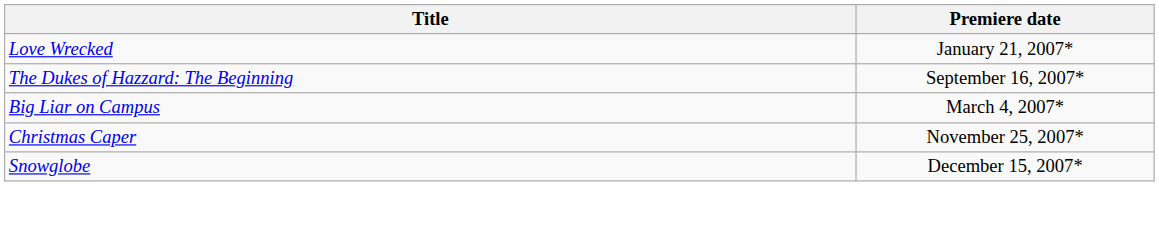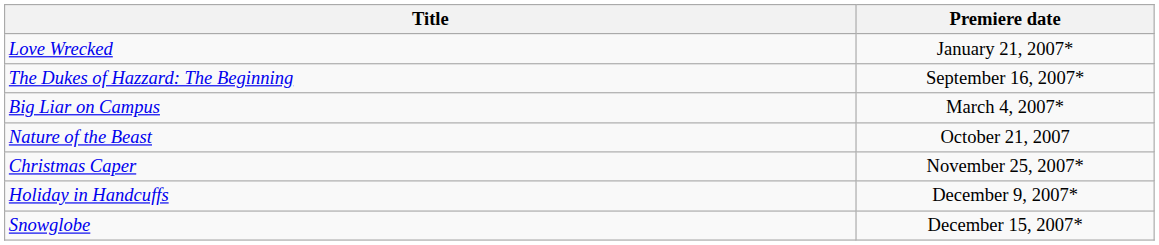+ row: Nature of the Beast | October 21, 2007
+ row: Holiday in Handcuffs | December 9, 2007*
